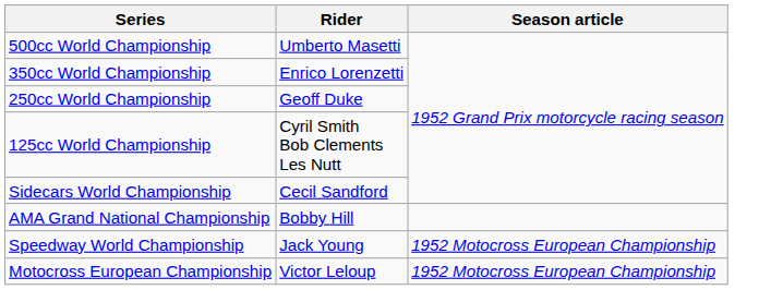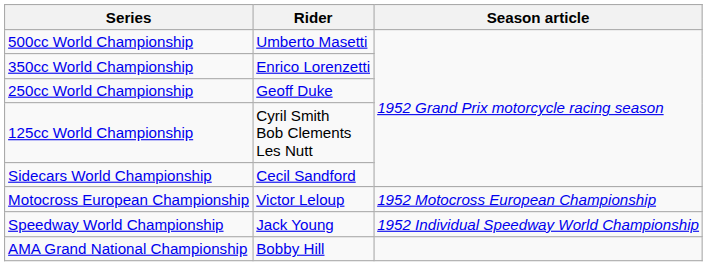rows swapped: Motocross European Championship <-> AMA Grand National Championship
Speedway World Championship | Season article: 1952 Motocross European Championship -> 1952 Individual Speedway World Championship
